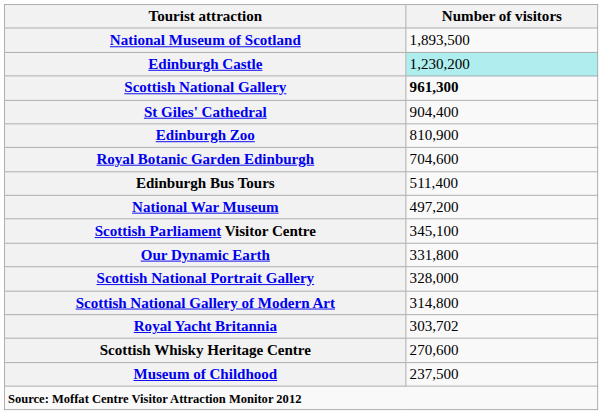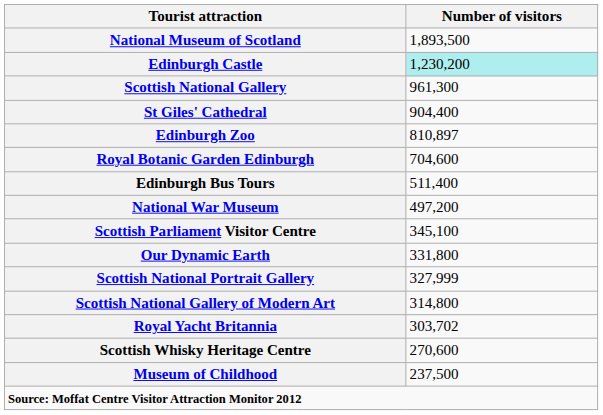Scottish National Gallery | Number of visitors: bold -> normal
Edinburgh Zoo | Number of visitors: 810,900 -> 810,897
Scottish National Portrait Gallery | Number of visitors: 328,000 -> 327,999
